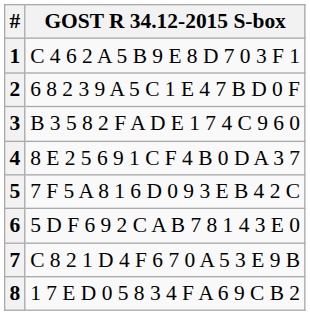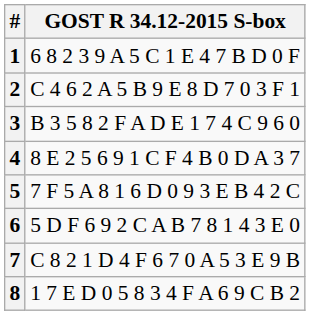1 | GOST R 34.12-2015 S-box: C 4 6 2 A 5 B 9 E 8 D 7 0 3 F 1 -> 6 8 2 3 9 A 5 C 1 E 4 7 B D 0 F
2 | GOST R 34.12-2015 S-box: 6 8 2 3 9 A 5 C 1 E 4 7 B D 0 F -> C 4 6 2 A 5 B 9 E 8 D 7 0 3 F 1
